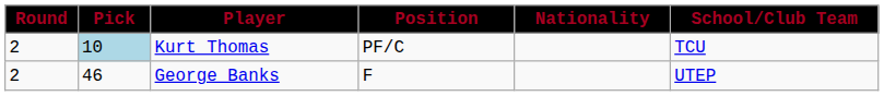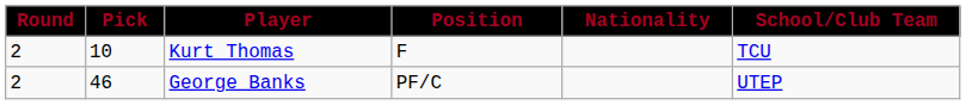Kurt Thomas | Pick: lightblue background -> no background
Kurt Thomas | Position: PF/C -> F
George Banks | Position: F -> PF/C
